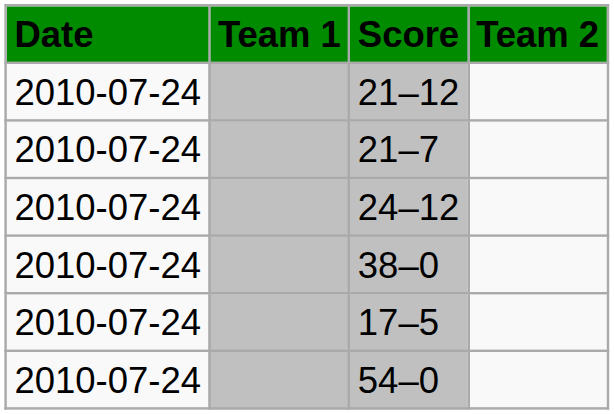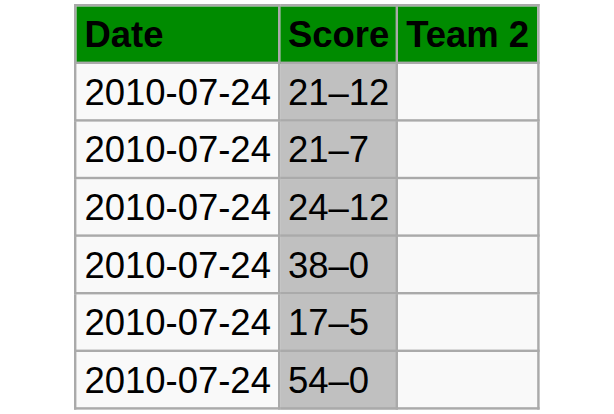- column: Team 1
